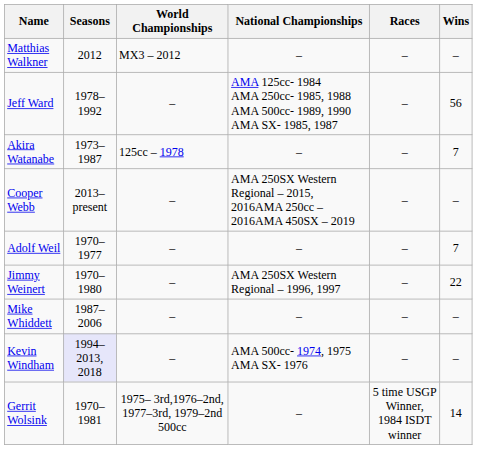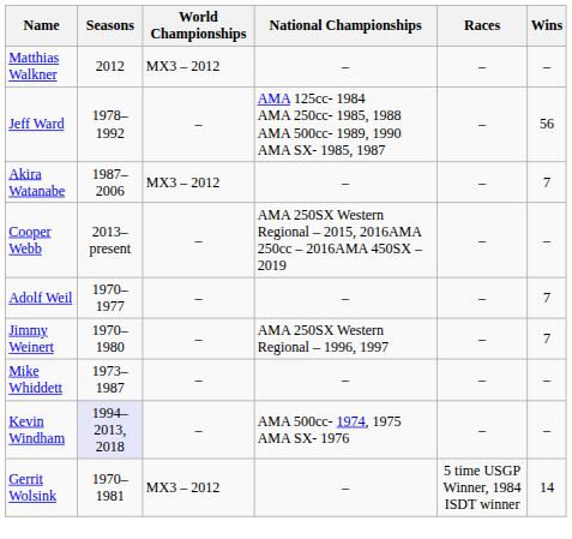Akira Watanabe | Seasons: 1973–1987 -> 1987–2006
Akira Watanabe | World Championships: 125cc – 1978 -> MX3 – 2012
Jimmy Weinert | Wins: 22 -> 7
Mike Whiddett | Seasons: 1987–2006 -> 1973–1987
Gerrit Wolsink | World Championships: 1975– 3rd,1976–2nd, 1977–3rd, 1979–2nd 500cc -> MX3 – 2012
